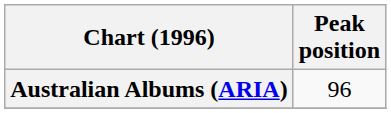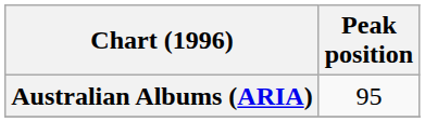Australian Albums (ARIA) | Peak position: 96 -> 95
